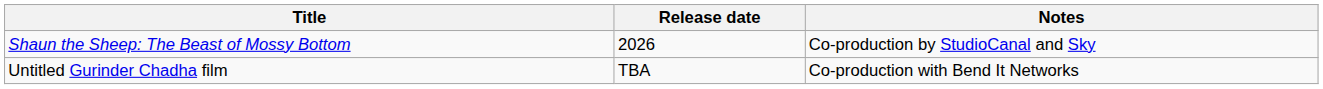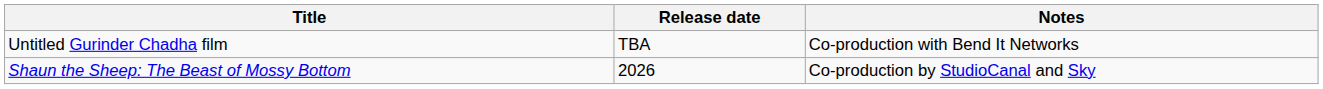rows swapped: Shaun the Sheep: The Beast of Mossy Bottom <-> Untitled Gurinder Chadha film
